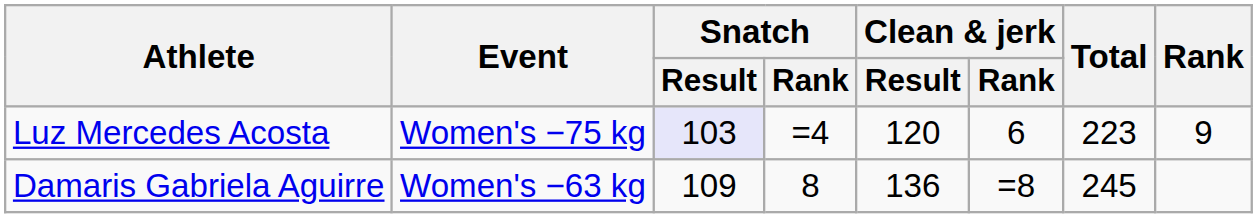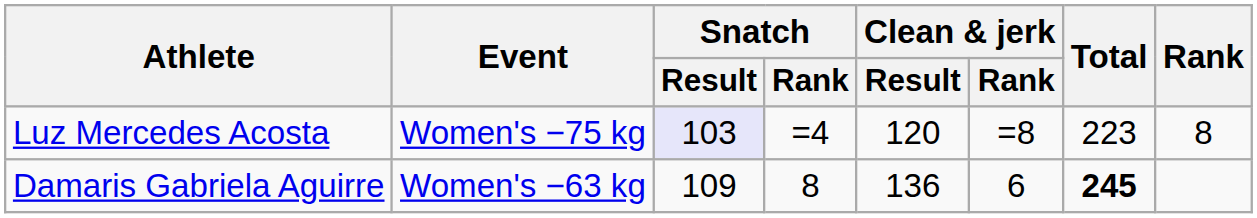Luz Mercedes Acosta | Clean & jerk / Rank: 6 -> =8
Luz Mercedes Acosta | Rank: 9 -> 8
Damaris Gabriela Aguirre | Clean & jerk / Rank: =8 -> 6
Damaris Gabriela Aguirre | Total: normal -> bold
